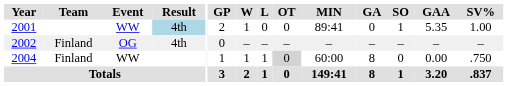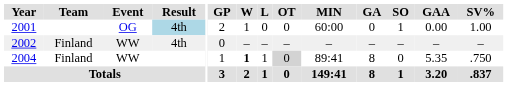2001 | Event: WW -> OG
2001 | MIN: 89:41 -> 60:00
2001 | GAA: 5.35 -> 0.00
2002 | Event: OG -> WW
2004 | W: normal -> bold
2004 | MIN: 60:00 -> 89:41
2004 | GAA: 0.00 -> 5.35
